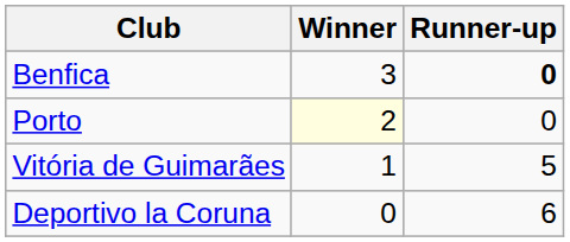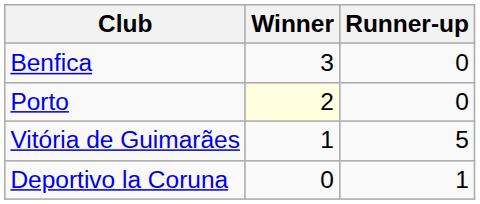Benfica | Runner-up: bold -> normal
Deportivo la Coruna | Runner-up: 6 -> 1
